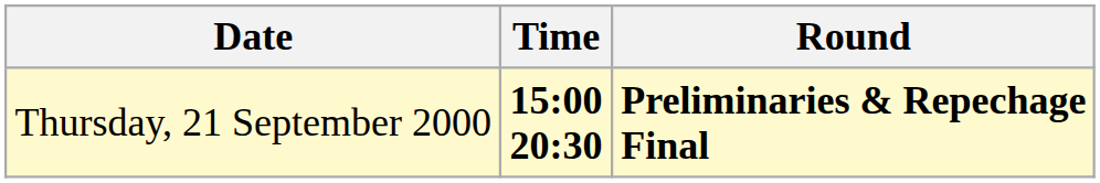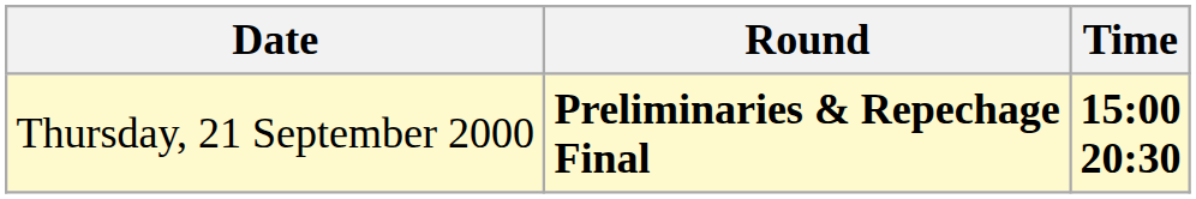columns swapped: Time <-> Round
